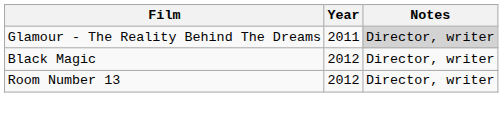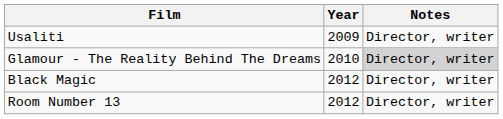+ row: Usaliti | 2009 | Director, writer
Glamour - The Reality Behind The Dreams | Year: 2011 -> 2010
